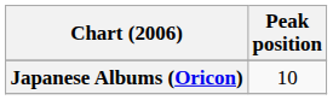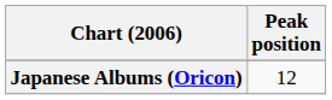Japanese Albums (Oricon) | Peak position: 10 -> 12
